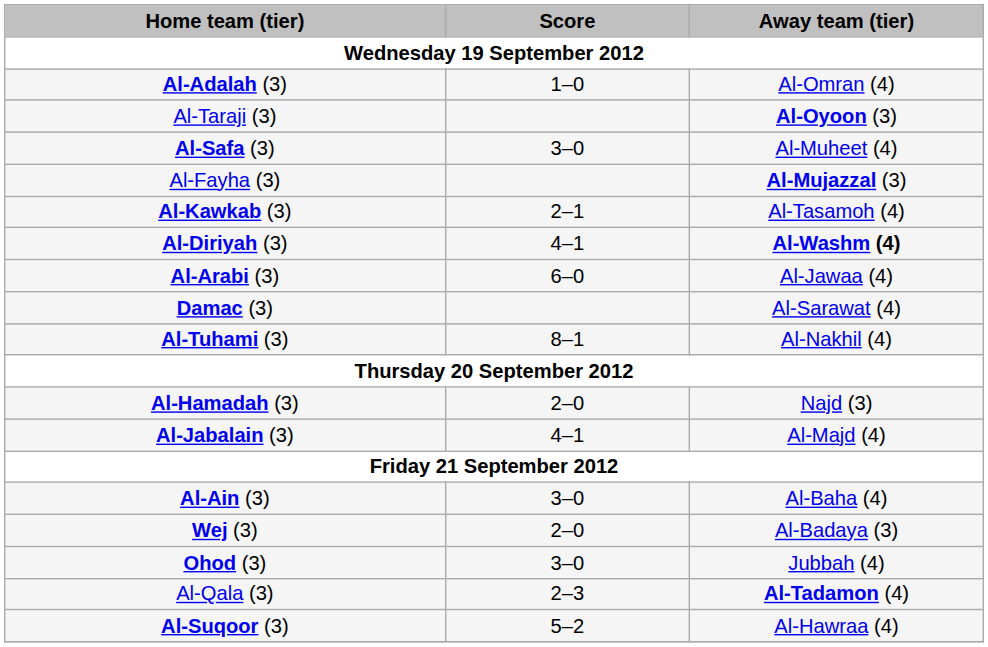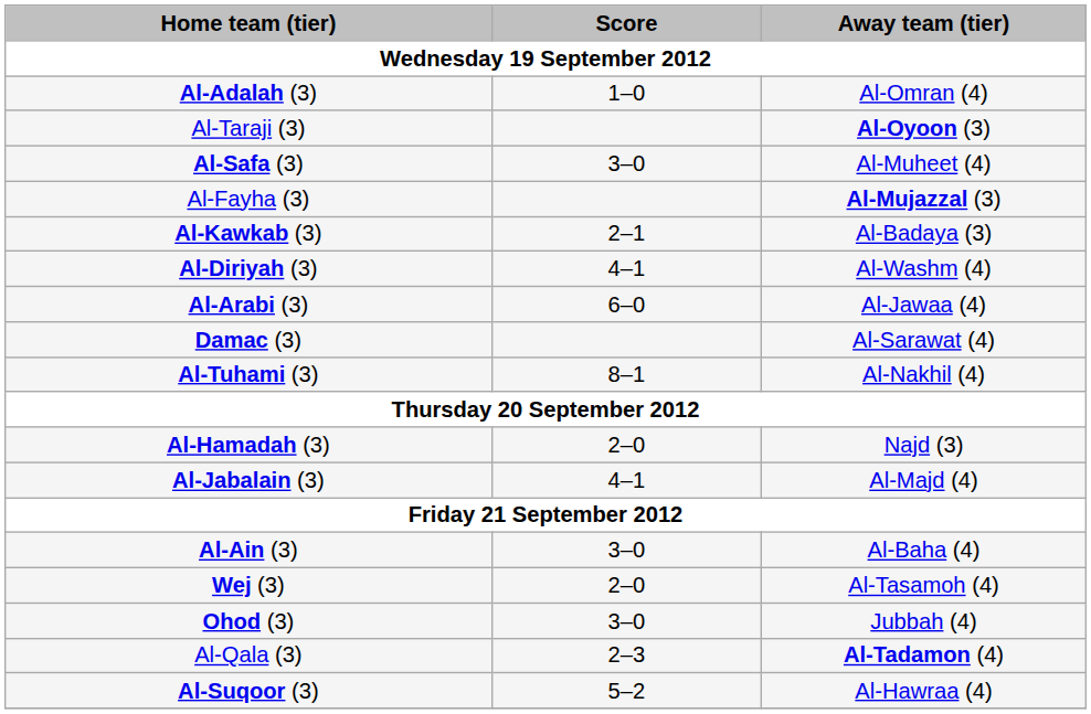Al-Kawkab (3) | Away team (tier): Al-Tasamoh (4) -> Al-Badaya (3)
Al-Diriyah (3) | Away team (tier): bold -> normal
Wej (3) | Away team (tier): Al-Badaya (3) -> Al-Tasamoh (4)
